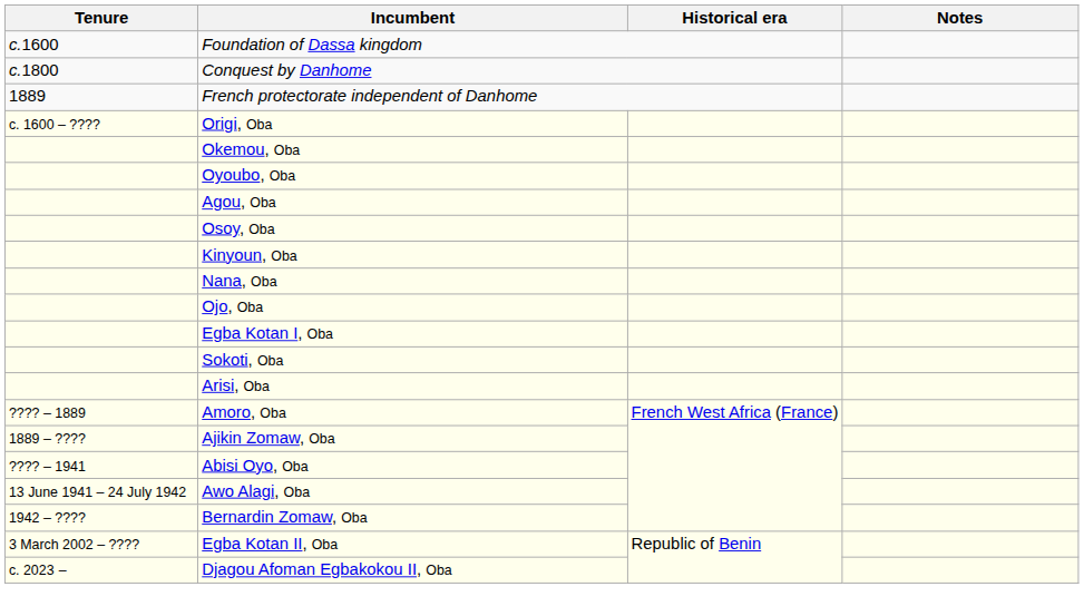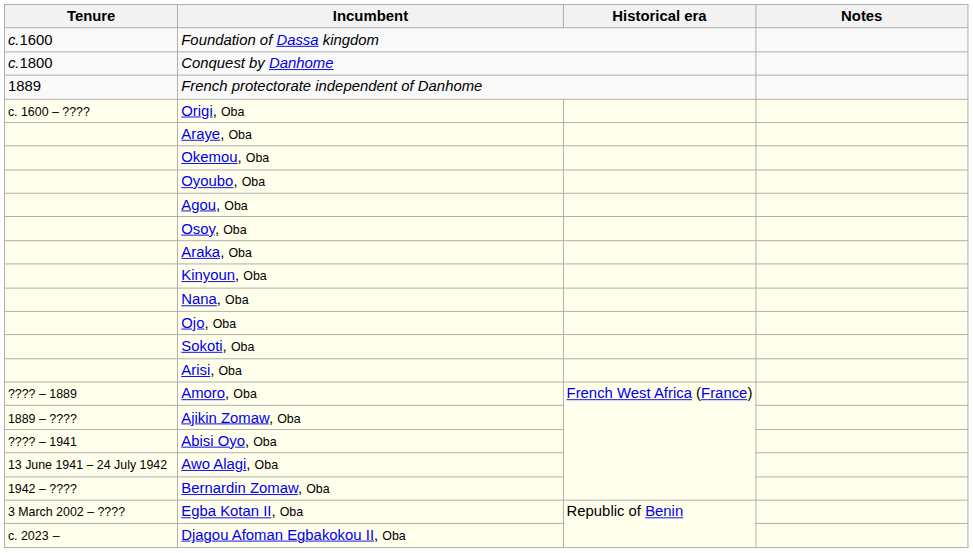+ row: Araye, Oba
+ row: Araka, Oba
- row: Egba Kotan I, Oba
